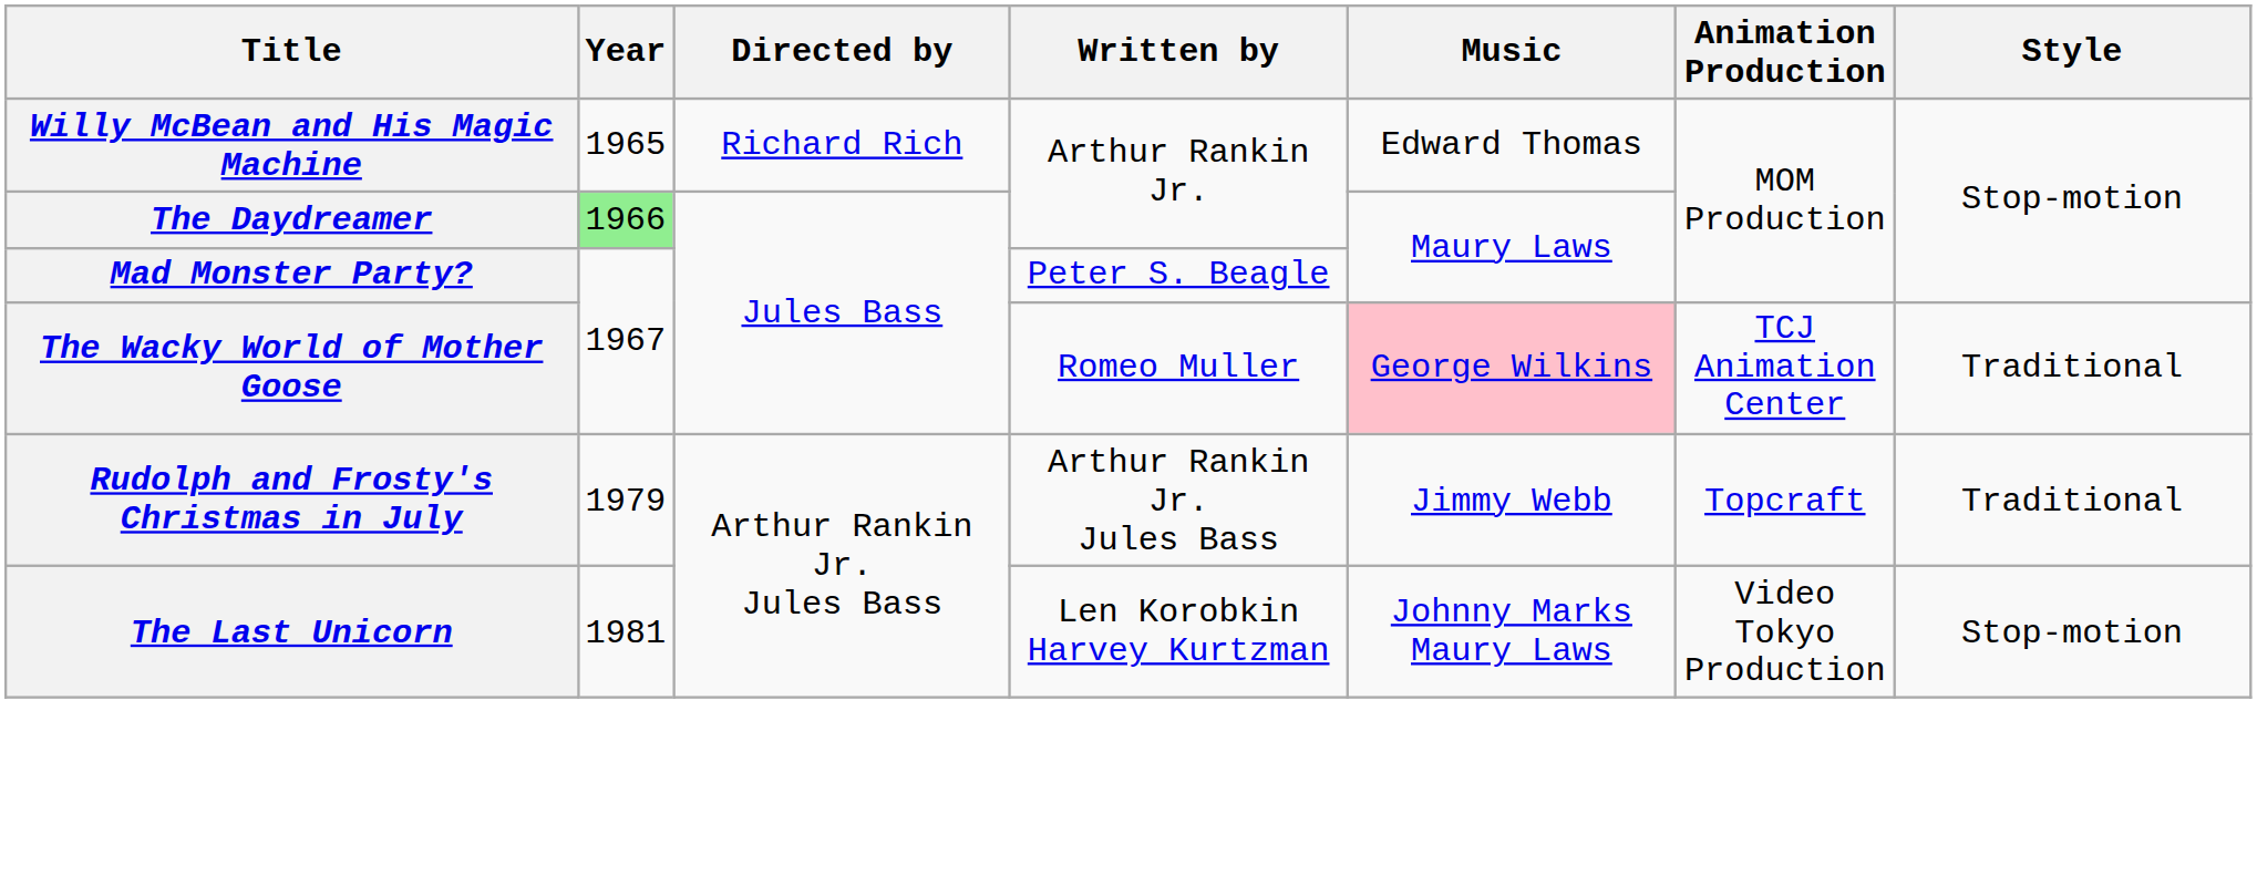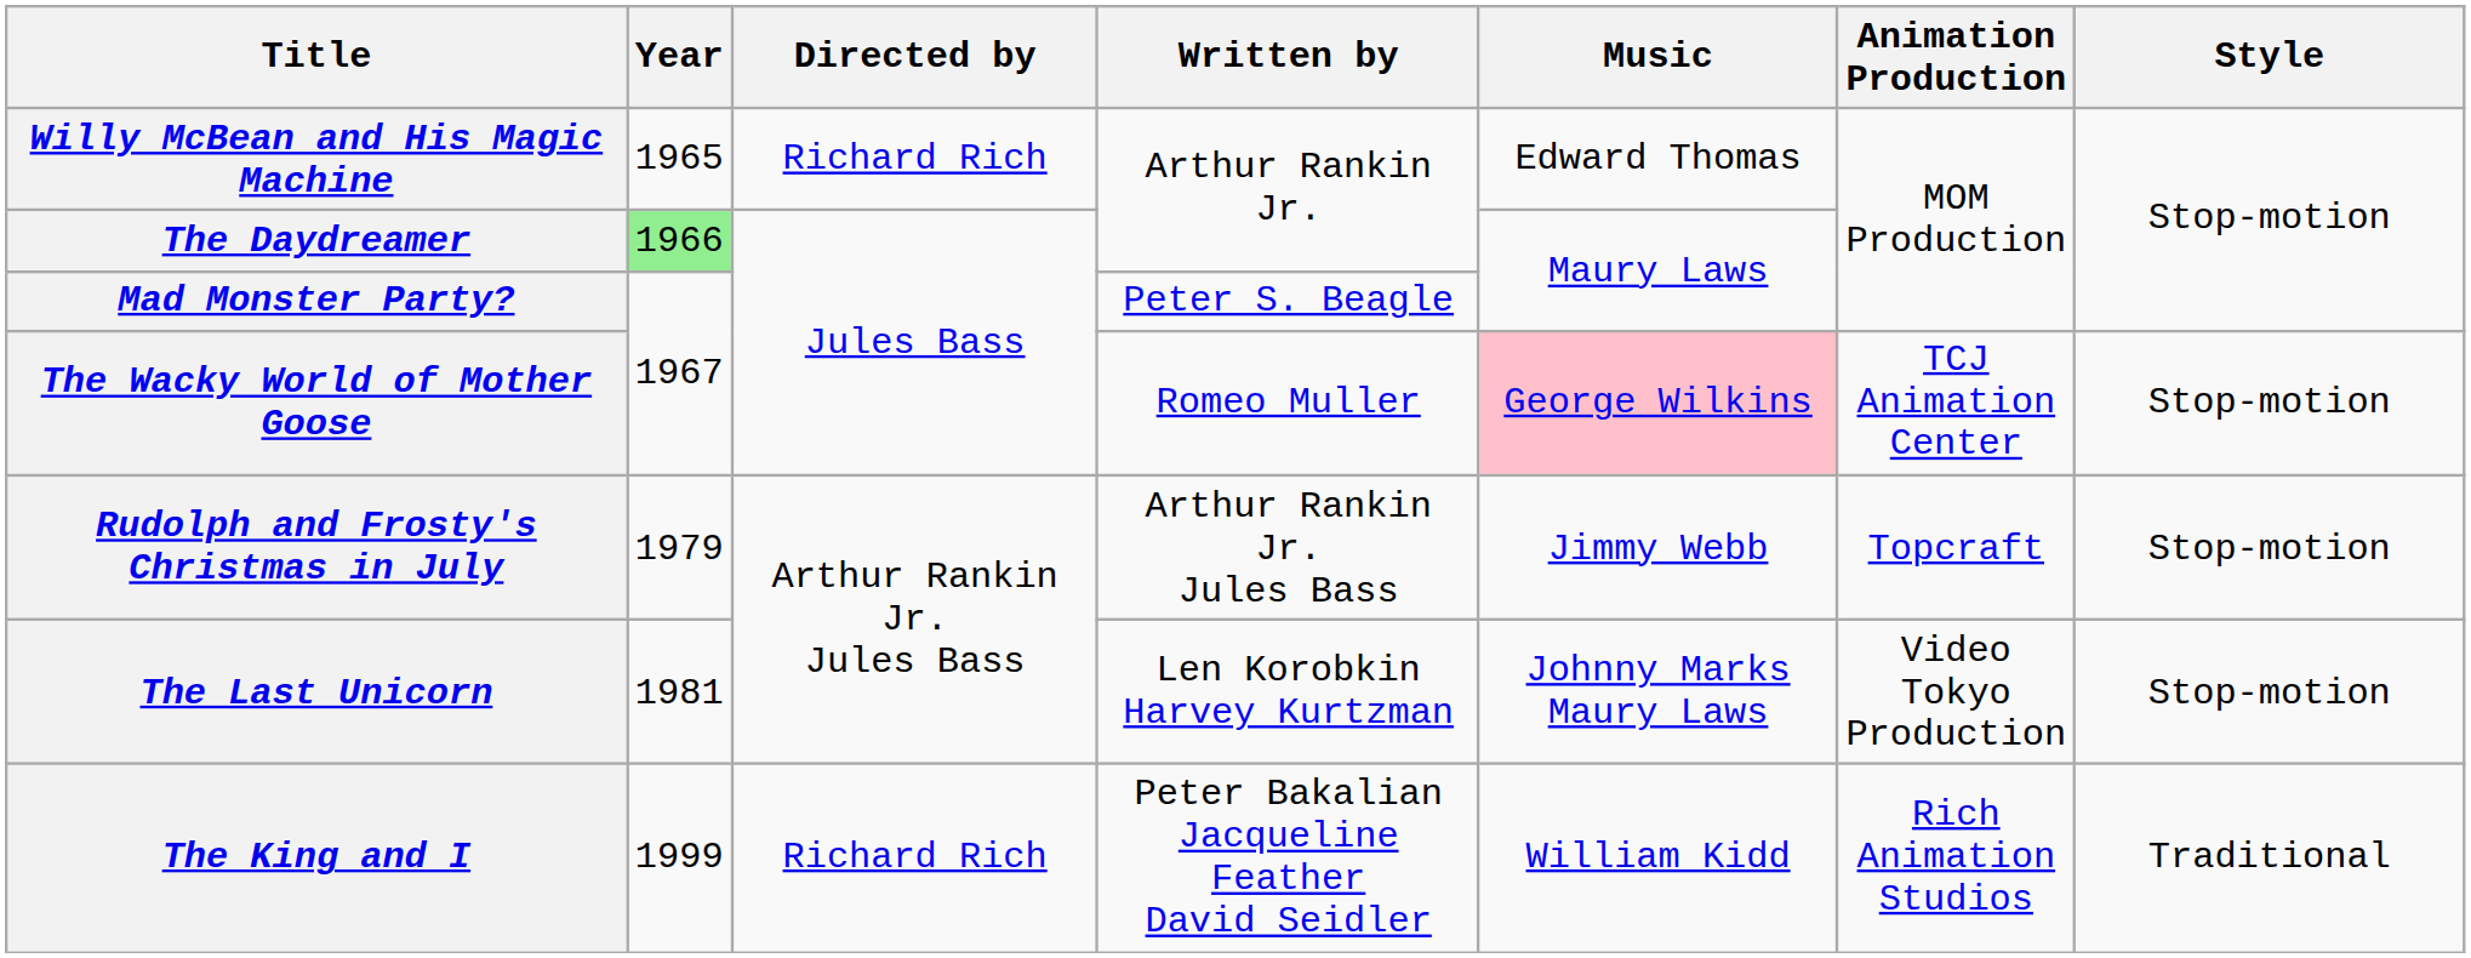The Wacky World of Mother Goose | Style: Traditional -> Stop-motion
Rudolph and Frosty's Christmas in July | Style: Traditional -> Stop-motion
+ row: The King and I | 1999 | Richard Rich | Peter Bakalian Jacqueline Feather David Seidler | William Kidd | Rich Animation Studios | Traditional
